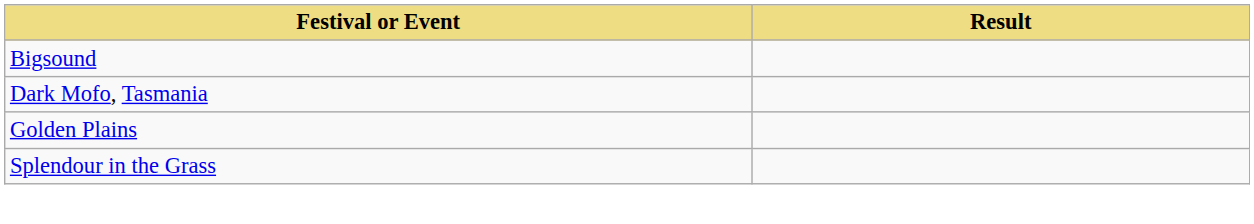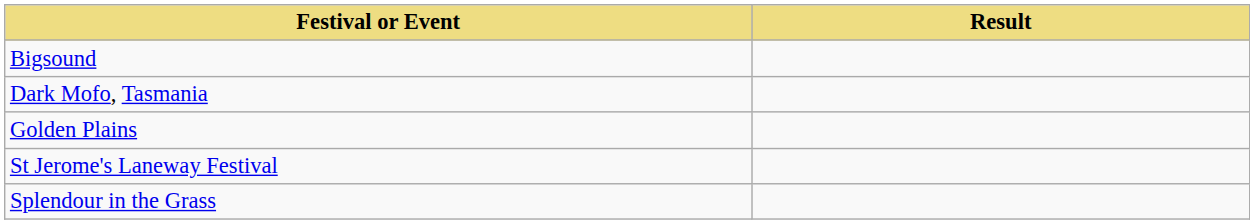+ row: St Jerome's Laneway Festival
